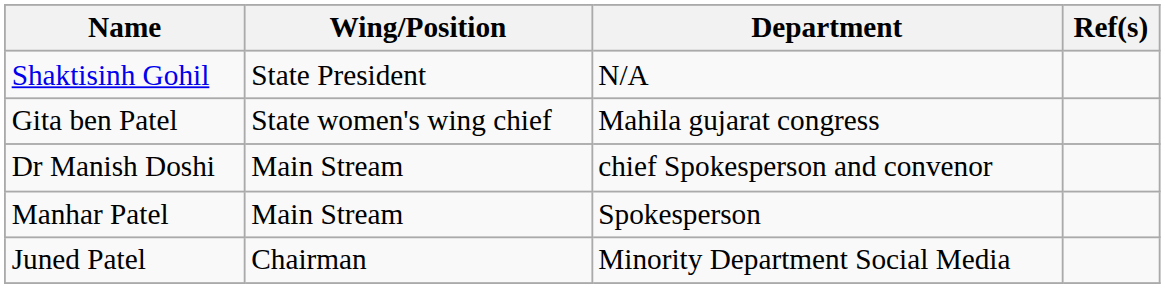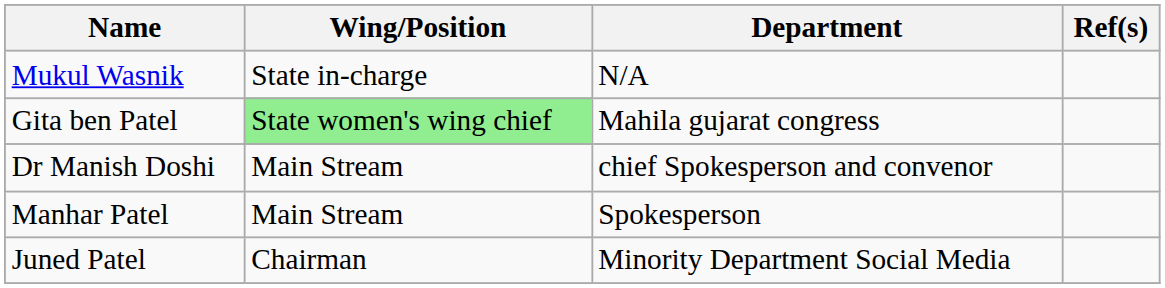- row: Shaktisinh Gohil | State President | N/A
+ row: Mukul Wasnik | State in-charge | N/A
Gita ben Patel | Wing/Position: no background -> lightgreen background
